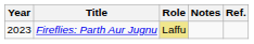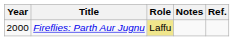Fireflies: Parth Aur Jugnu | Year: 2023 -> 2000
